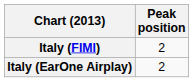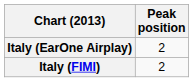rows swapped: Italy (FIMI) <-> Italy (EarOne Airplay)
